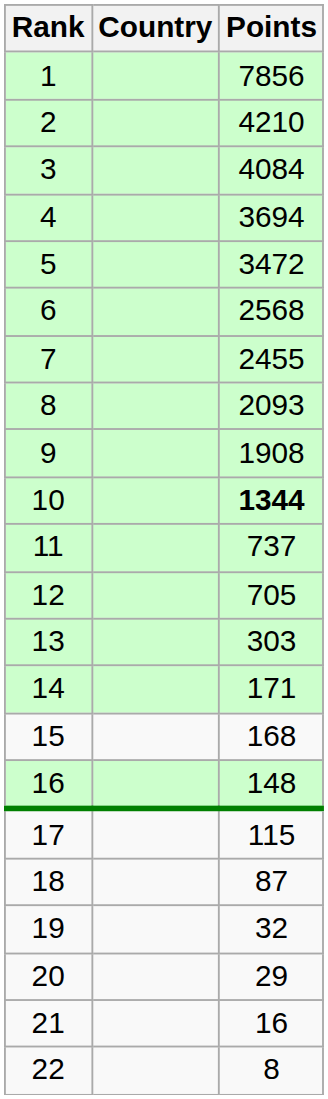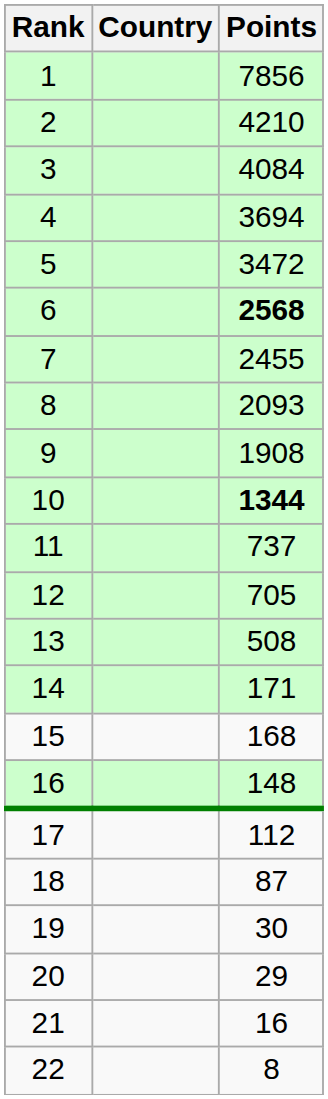6 | Points: normal -> bold
13 | Points: 303 -> 508
17 | Points: 115 -> 112
19 | Points: 32 -> 30
